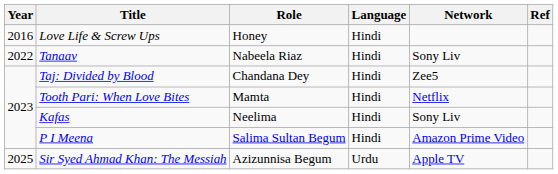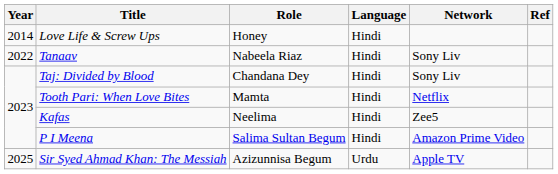Love Life & Screw Ups | Year: 2016 -> 2014
Taj: Divided by Blood | Network: Zee5 -> Sony Liv
Kafas | Network: Sony Liv -> Zee5
